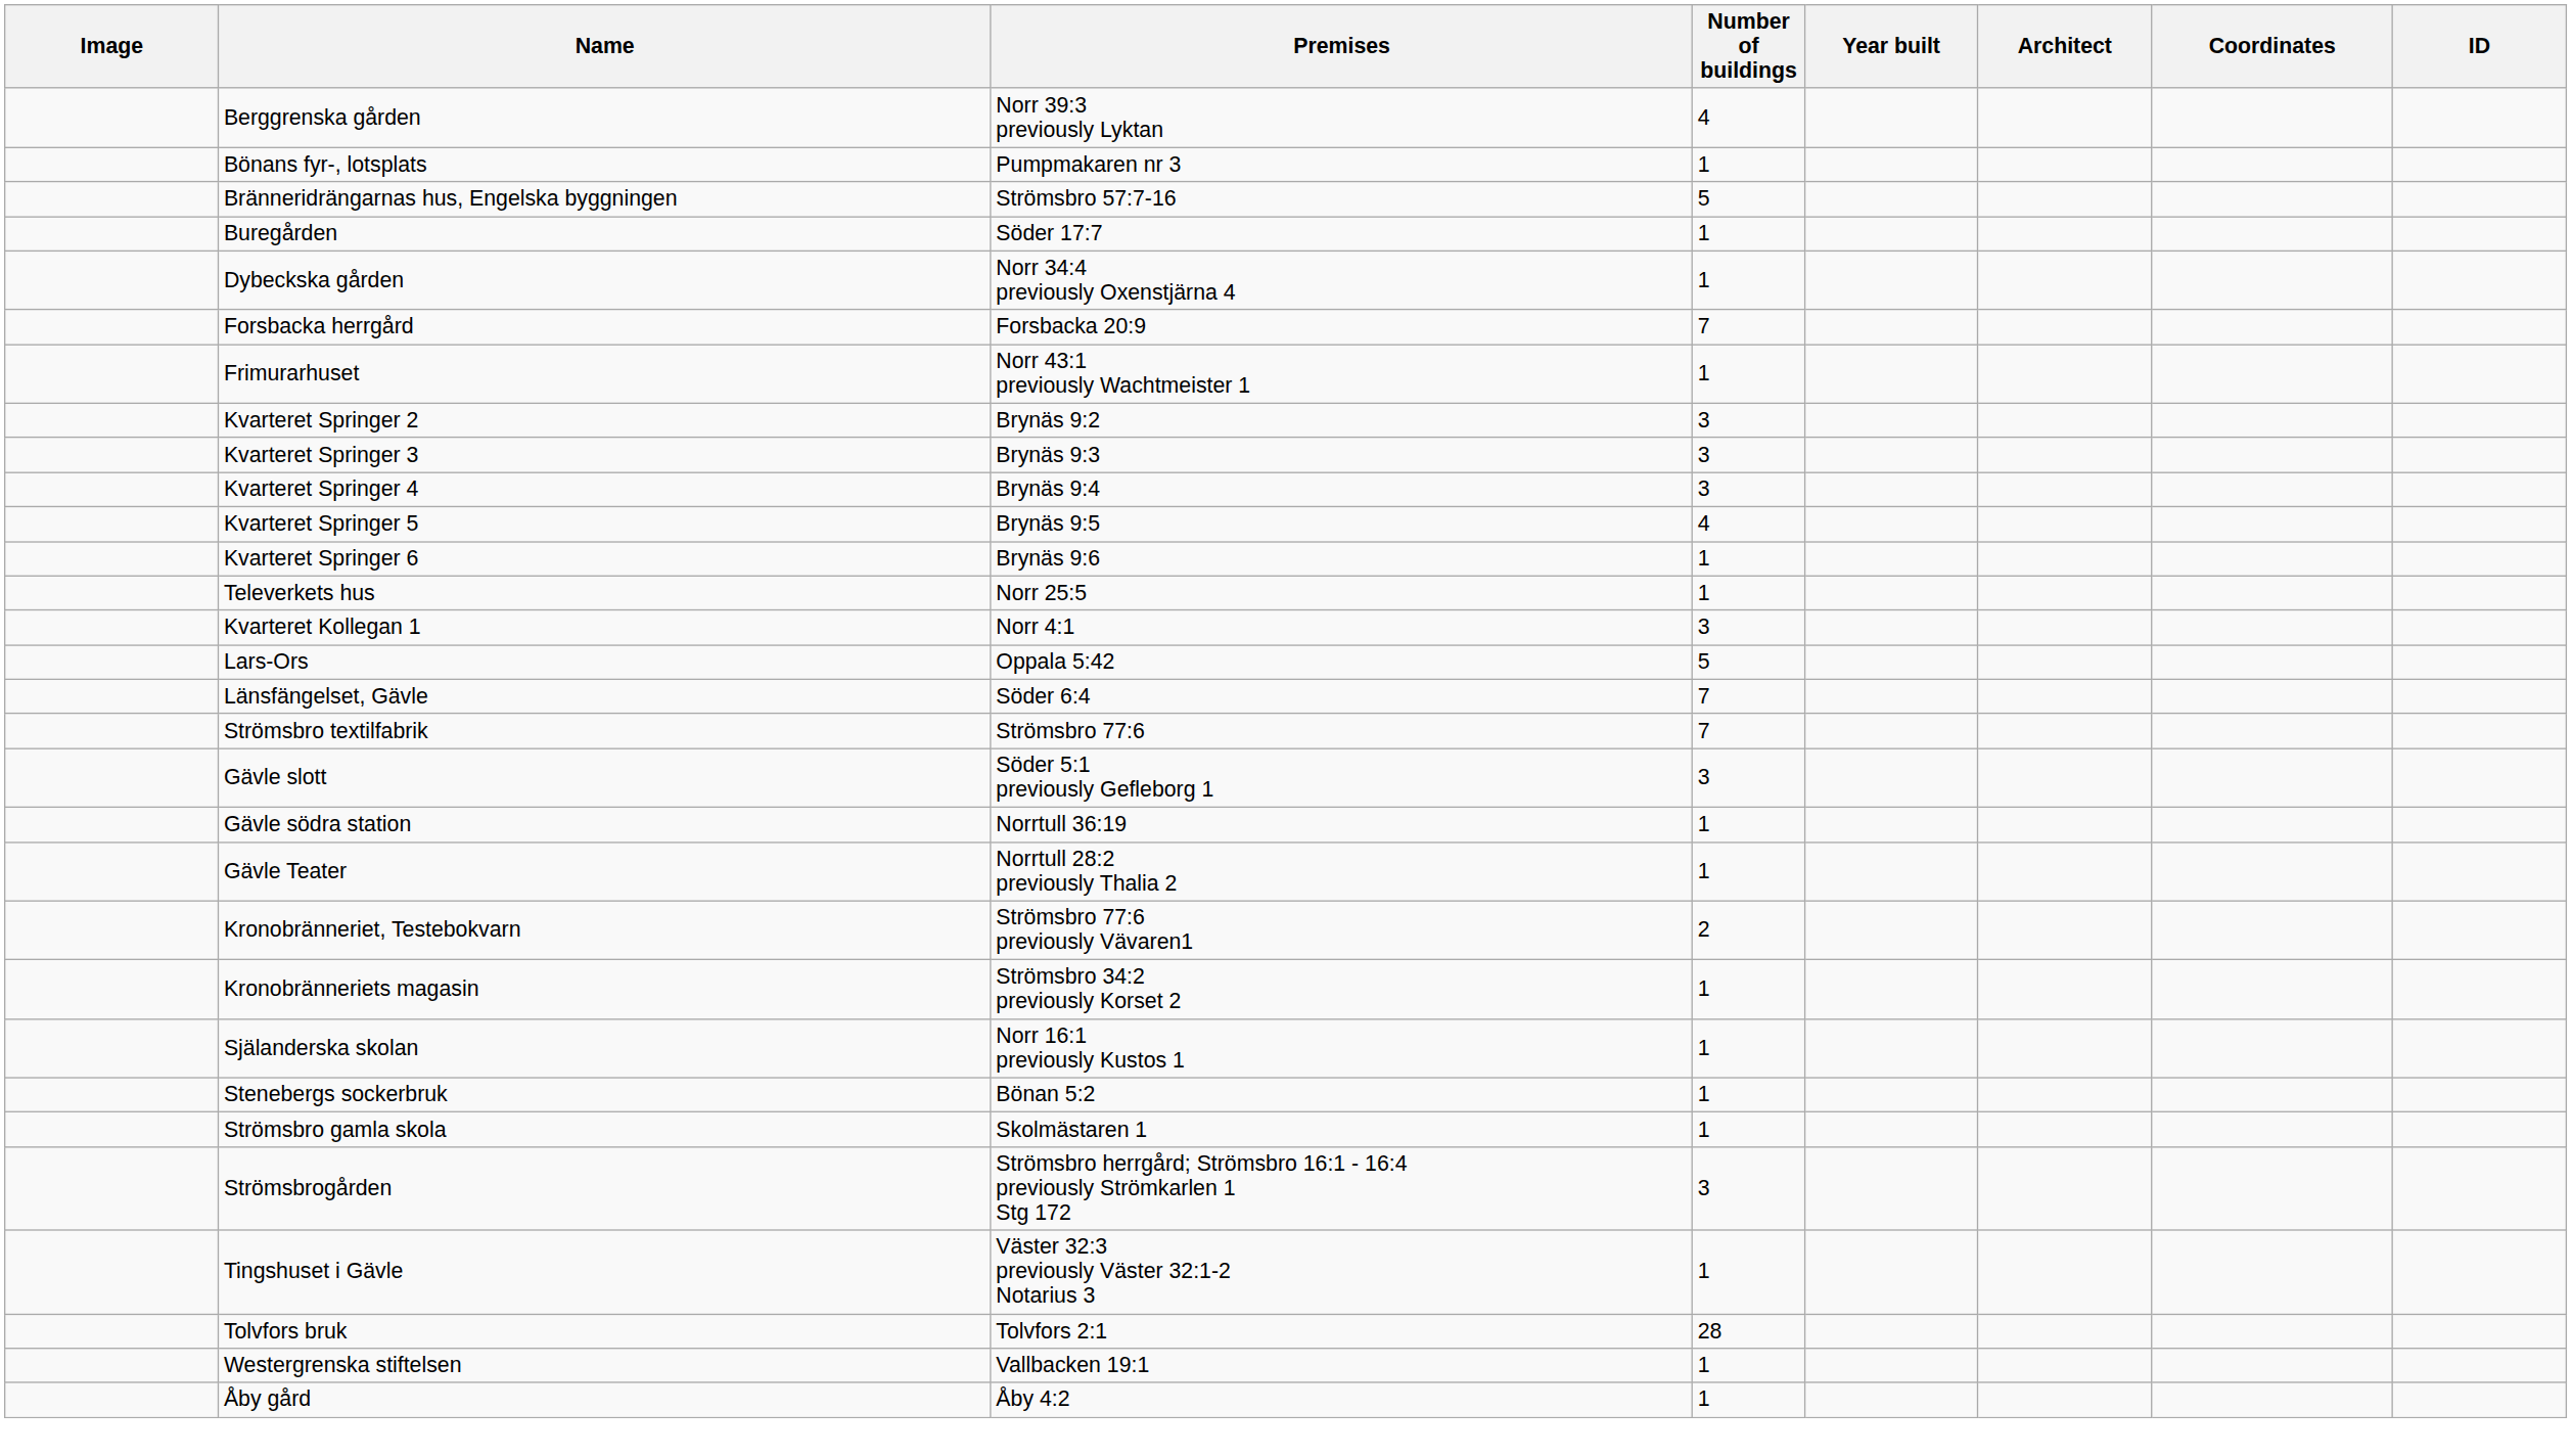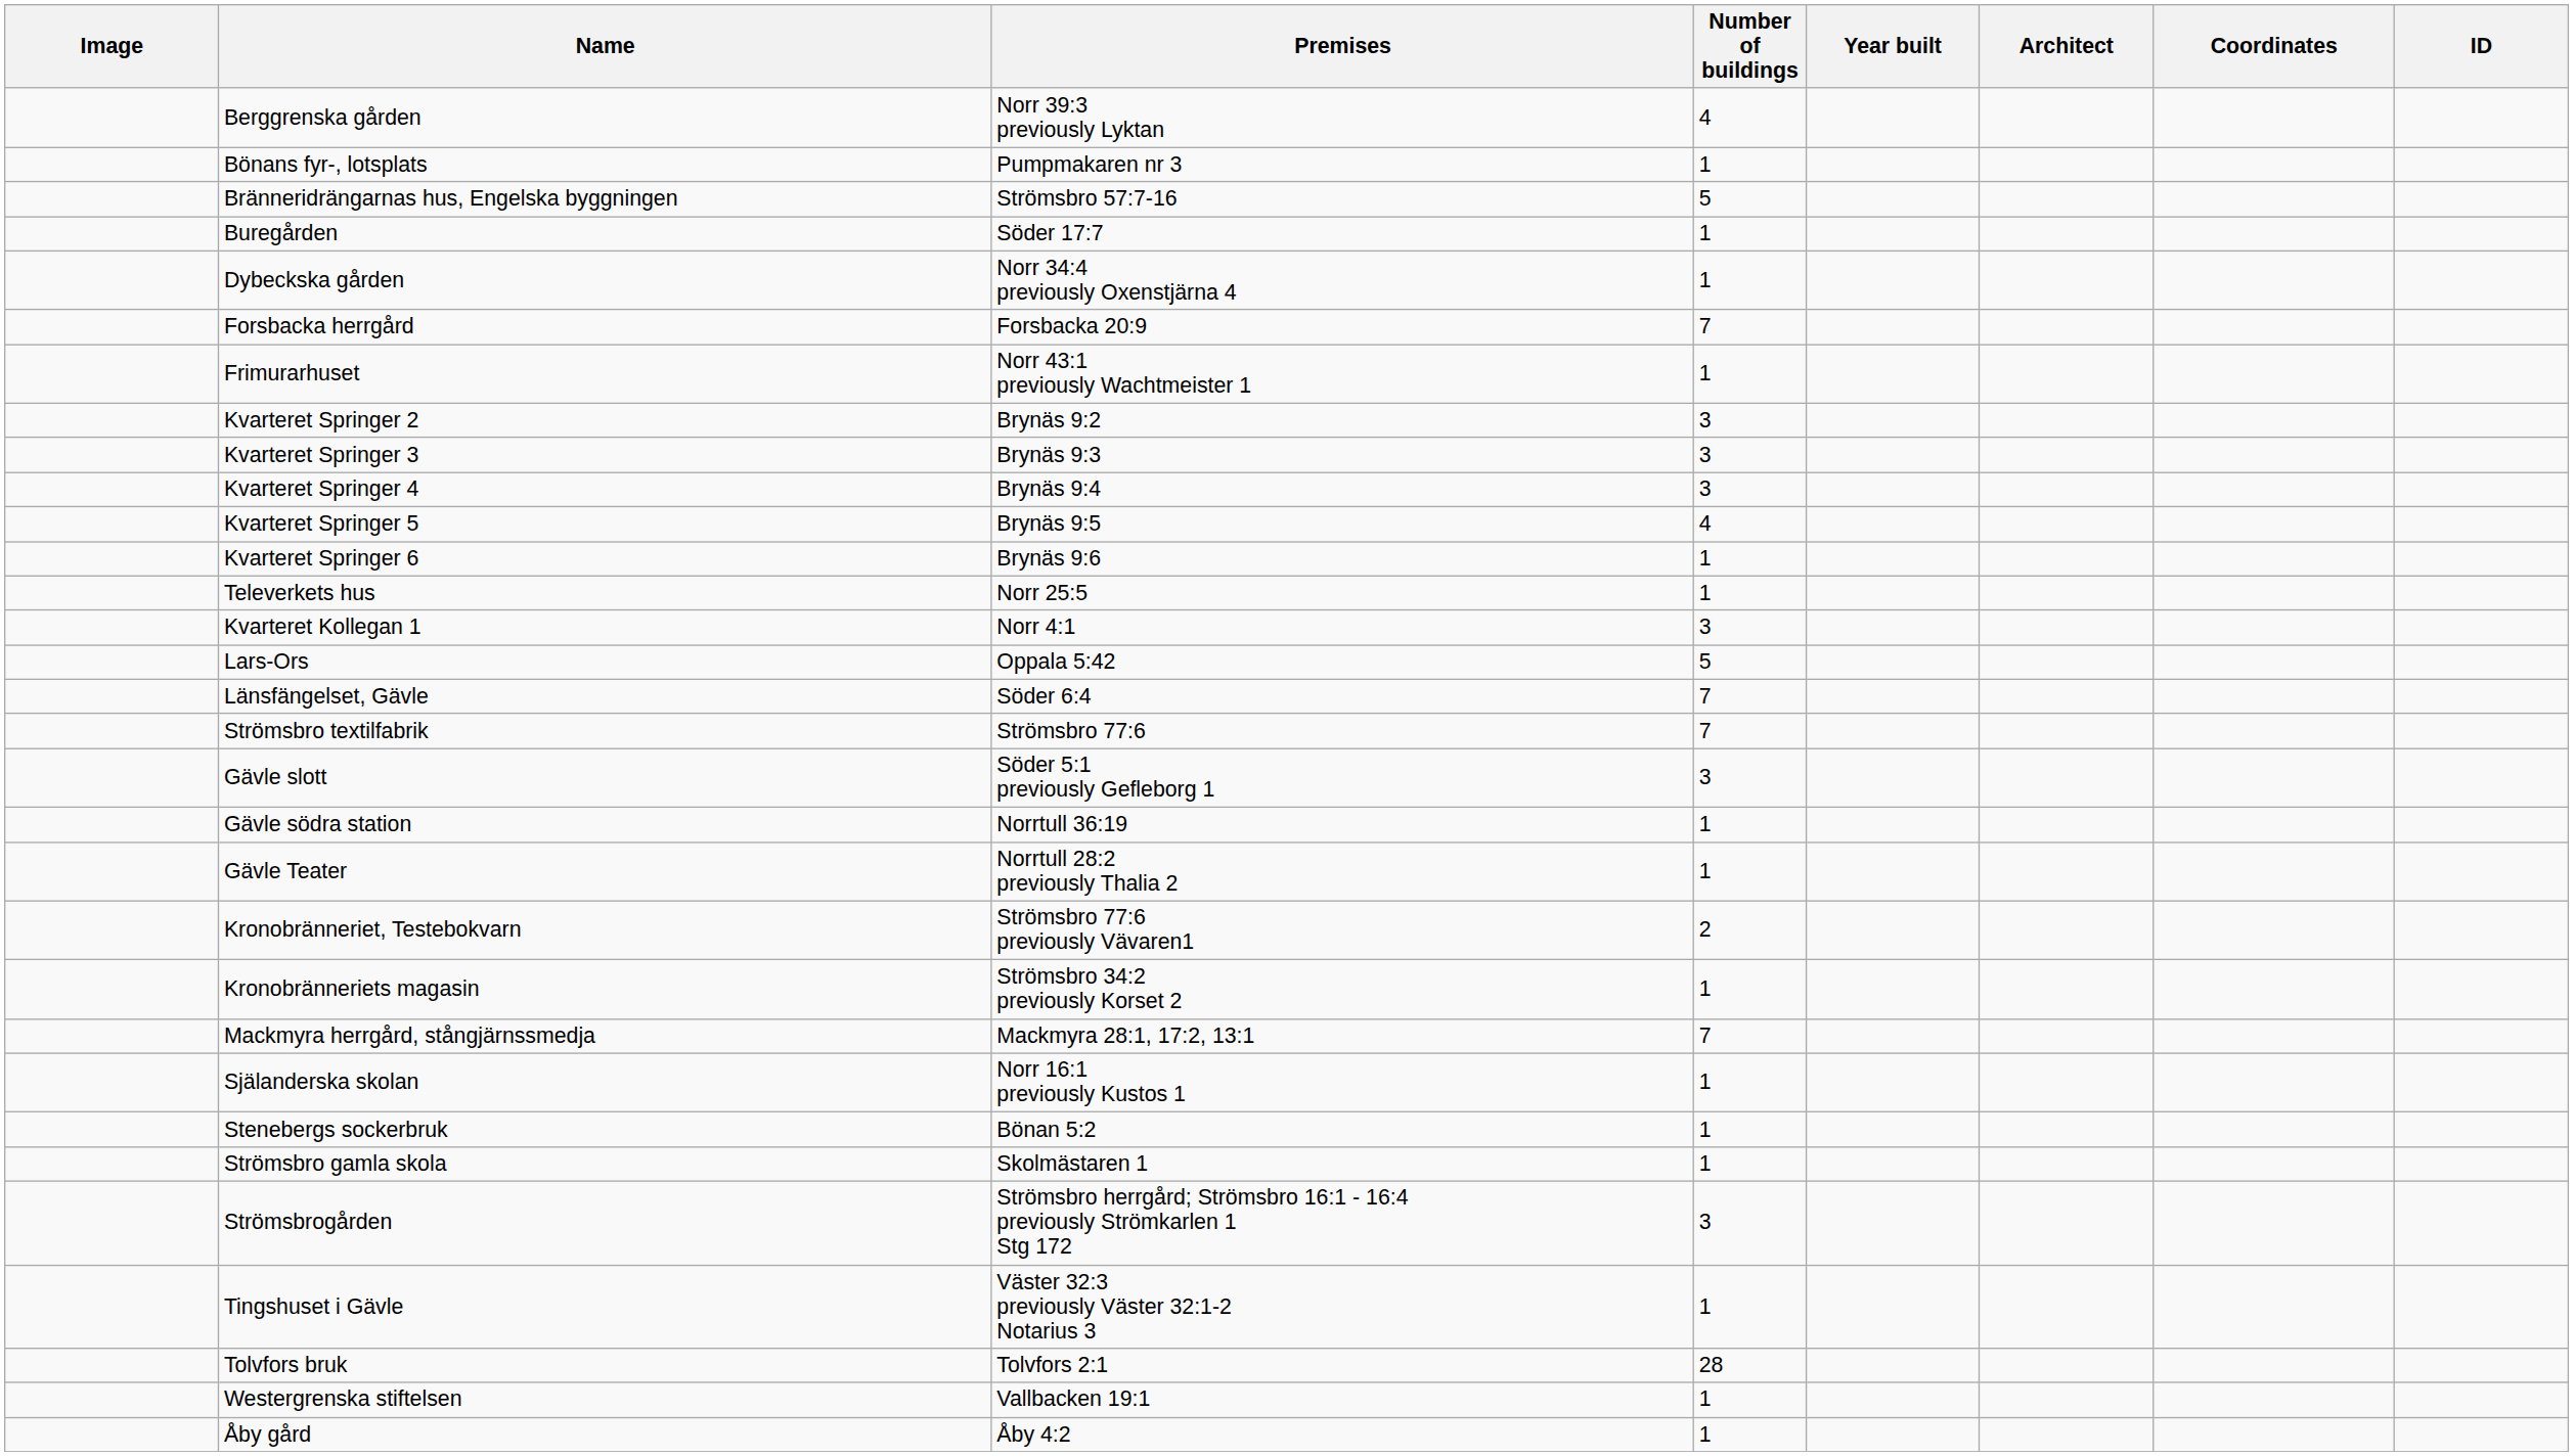+ row: Mackmyra herrgård, stångjärnssmedja | Mackmyra 28:1, 17:2, 13:1 | 7
